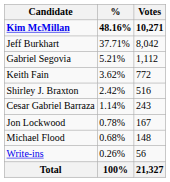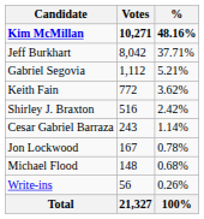columns swapped: Votes <-> %
